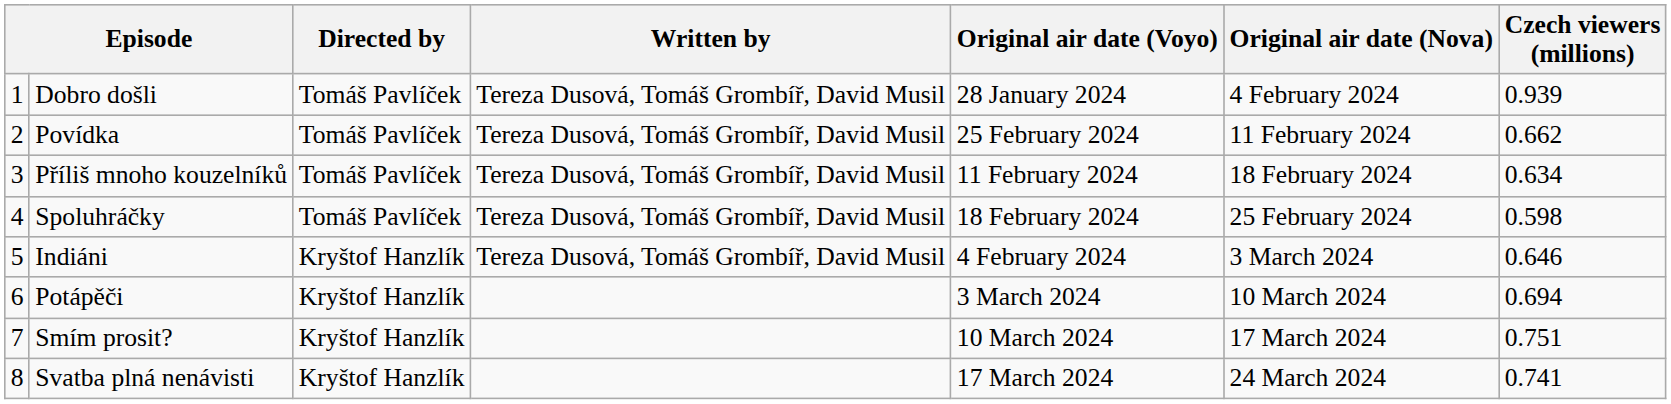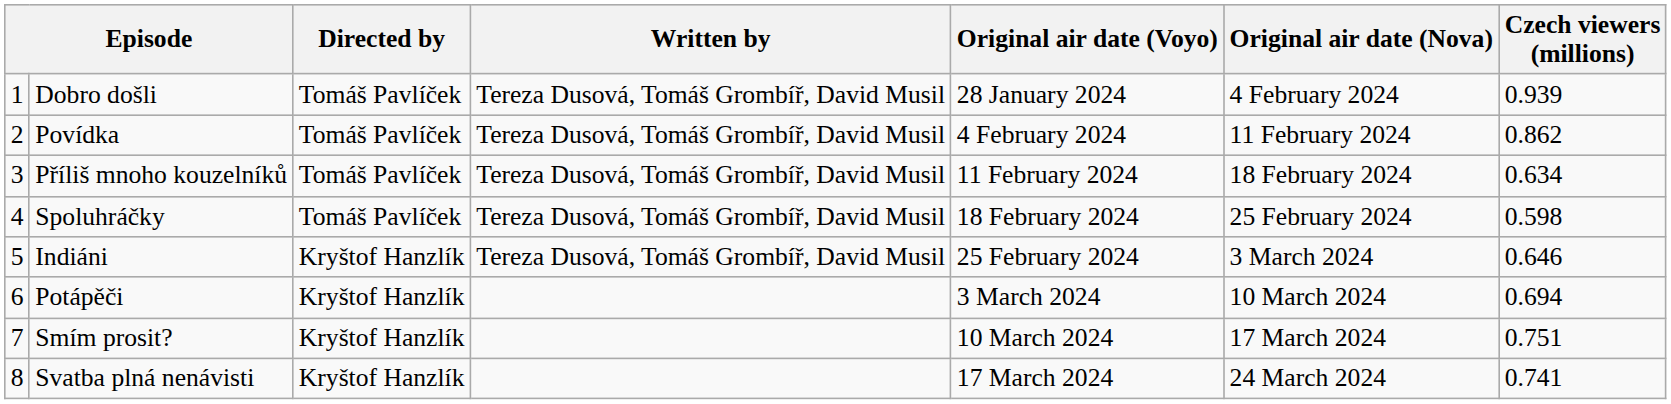Povídka | Original air date (Voyo): 25 February 2024 -> 4 February 2024
Povídka | Czech viewers (millions): 0.662 -> 0.862
Indiáni | Original air date (Voyo): 4 February 2024 -> 25 February 2024
